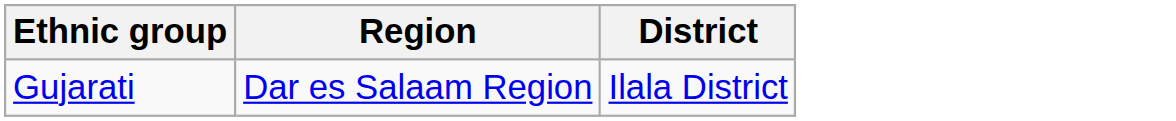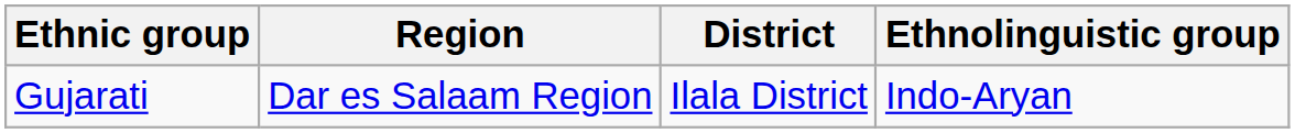+ column: Ethnolinguistic group | Indo-Aryan
